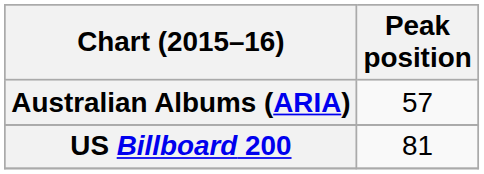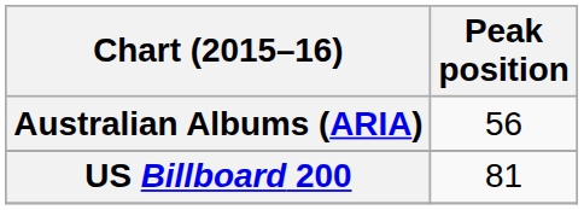Australian Albums (ARIA) | Peak position: 57 -> 56
